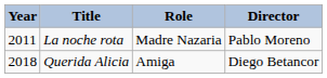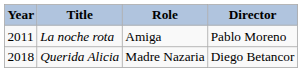La noche rota | Role: Madre Nazaria -> Amiga
Querida Alicia | Role: Amiga -> Madre Nazaria
